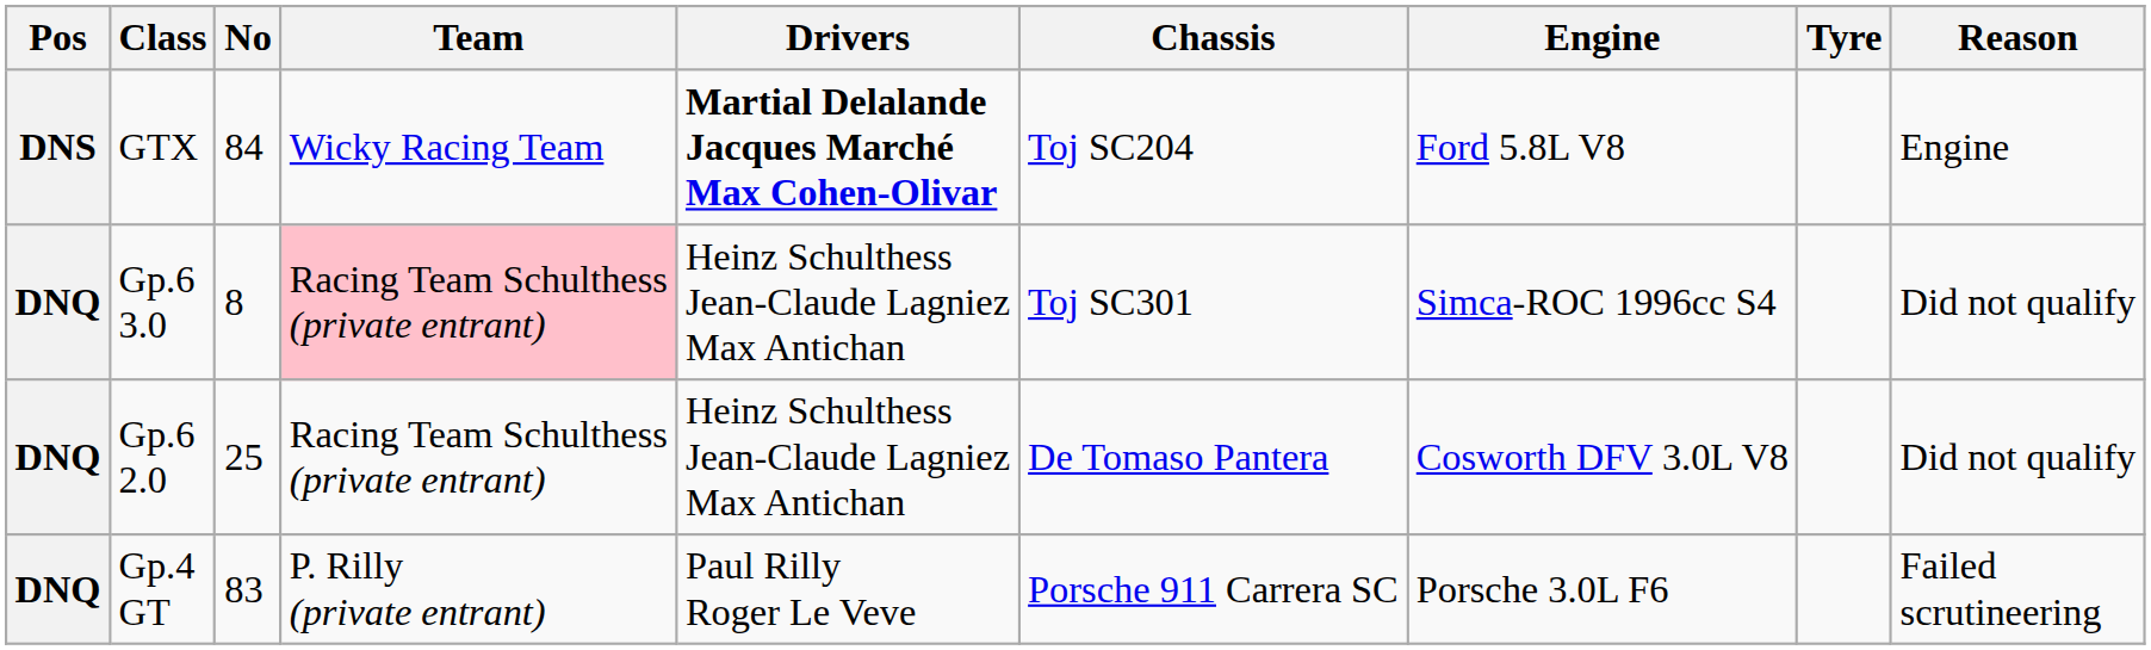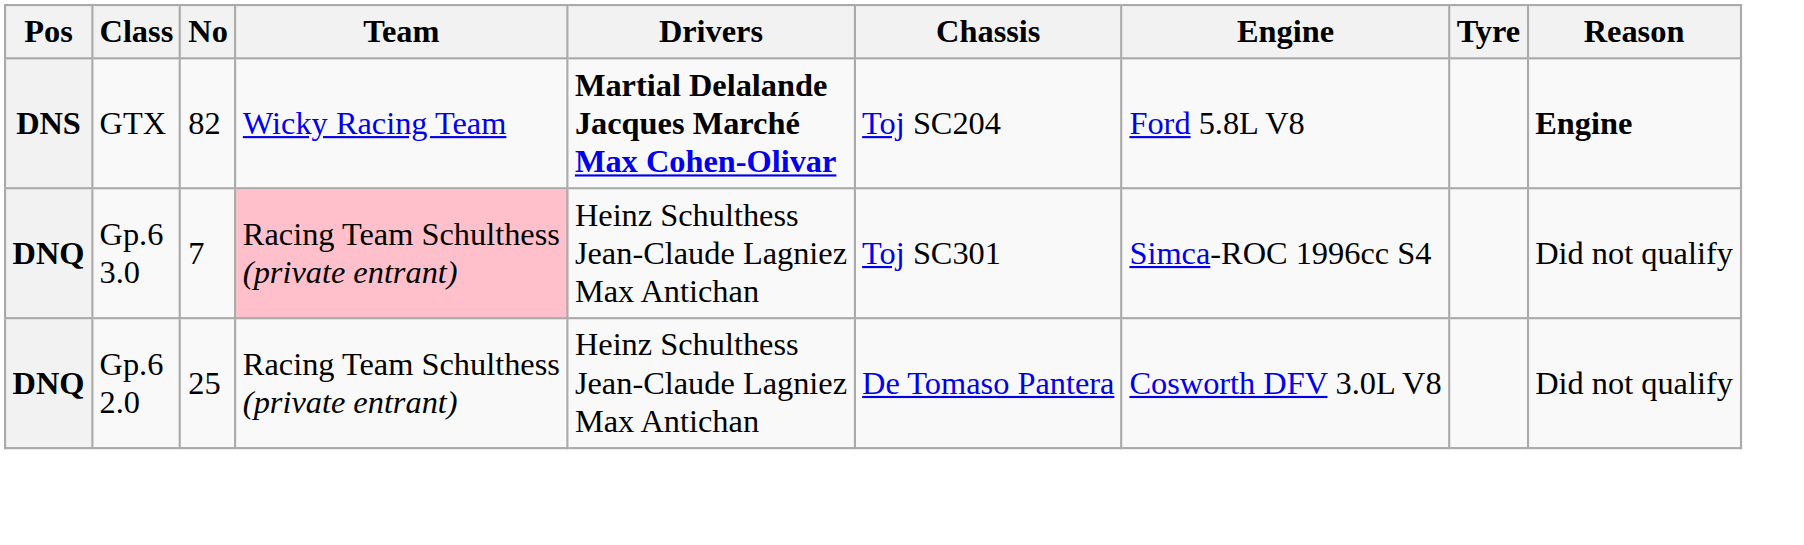GTX | No: 84 -> 82
GTX | Reason: normal -> bold
Gp.6 3.0 | No: 8 -> 7
- row: DNQ | Gp.4 GT | 83 | P. Rilly (private entrant) | Paul Rilly Roger Le Veve | Porsche 911 Carrera SC | Porsche 3.0L F6 | Failed scrutineering
